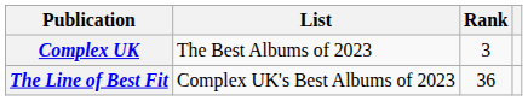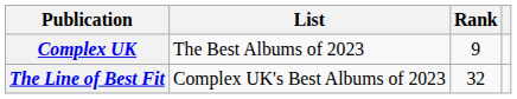Complex UK | Rank: 3 -> 9
The Line of Best Fit | Rank: 36 -> 32
